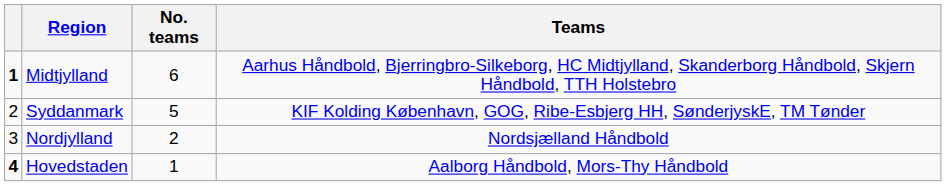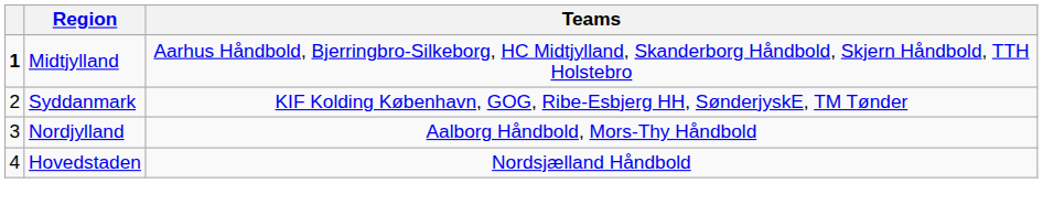- column: No. teams | 6 | 5 | 2 | 1
Nordjylland | Teams: Nordsjælland Håndbold -> Aalborg Håndbold, Mors-Thy Håndbold
Hovedstaden | column 1: bold -> normal
Hovedstaden | Teams: Aalborg Håndbold, Mors-Thy Håndbold -> Nordsjælland Håndbold
